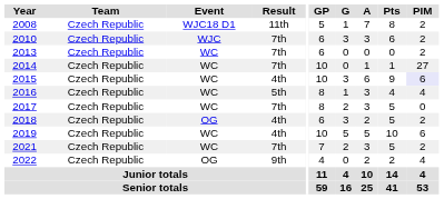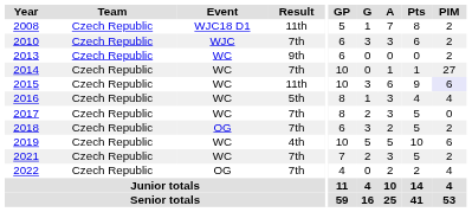2013 | Result: 7th -> 9th
2015 | Result: 4th -> 11th
2018 | Result: 4th -> 7th
2022 | Result: 9th -> 7th
